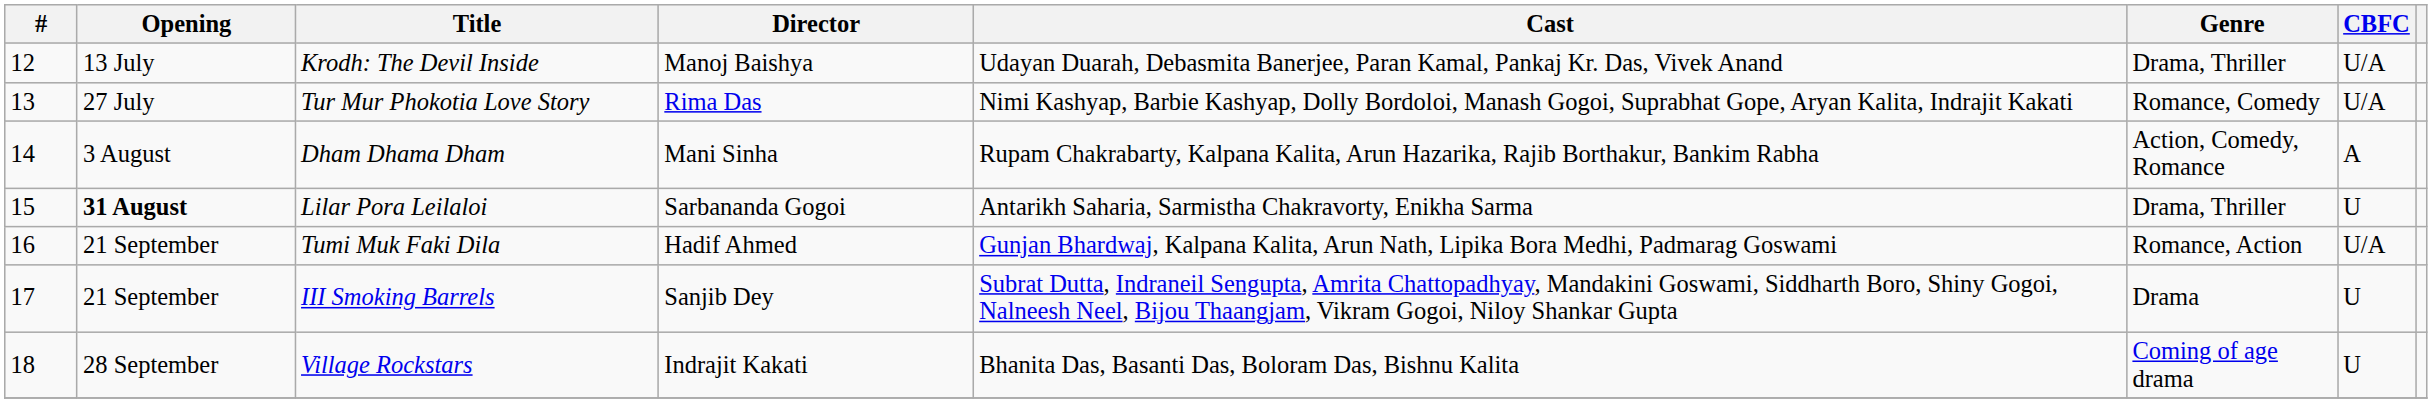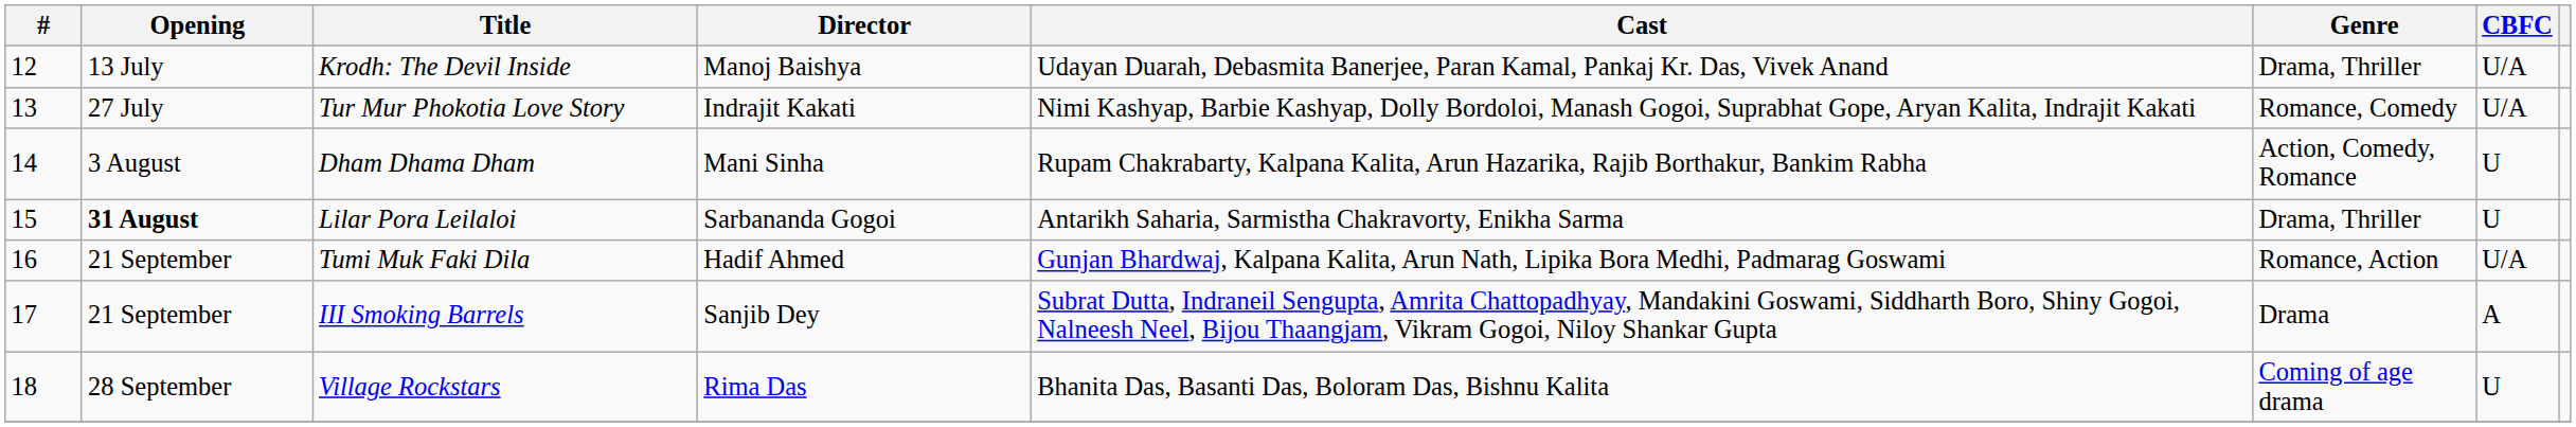Tur Mur Phokotia Love Story | Director: Rima Das -> Indrajit Kakati
Dham Dhama Dham | CBFC: A -> U
III Smoking Barrels | CBFC: U -> A
Village Rockstars | Director: Indrajit Kakati -> Rima Das
